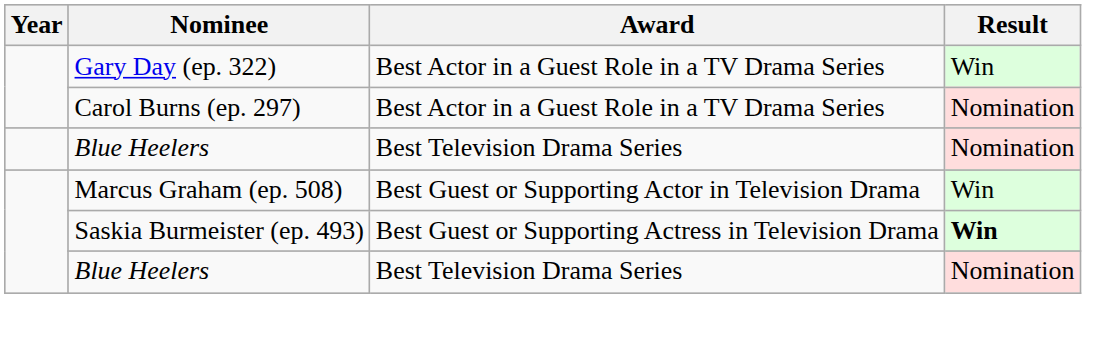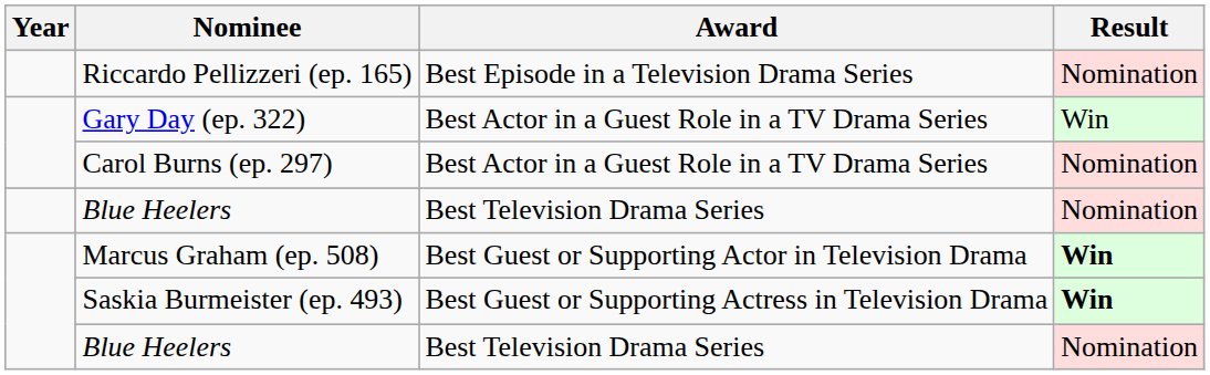+ row: Riccardo Pellizzeri (ep. 165) | Best Episode in a Television Drama Series | Nomination
Marcus Graham (ep. 508) | Result: normal -> bold
